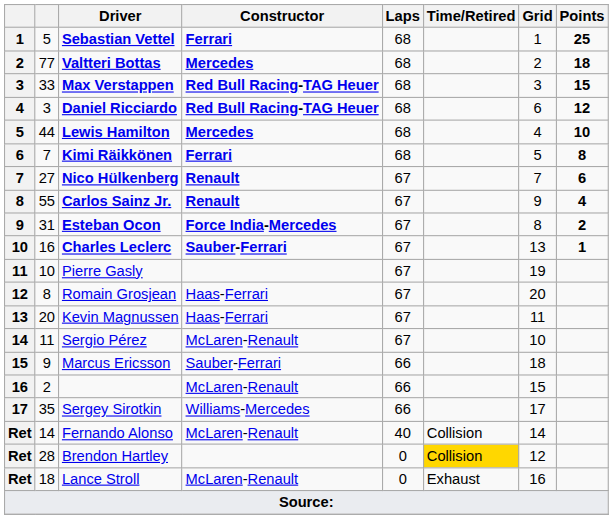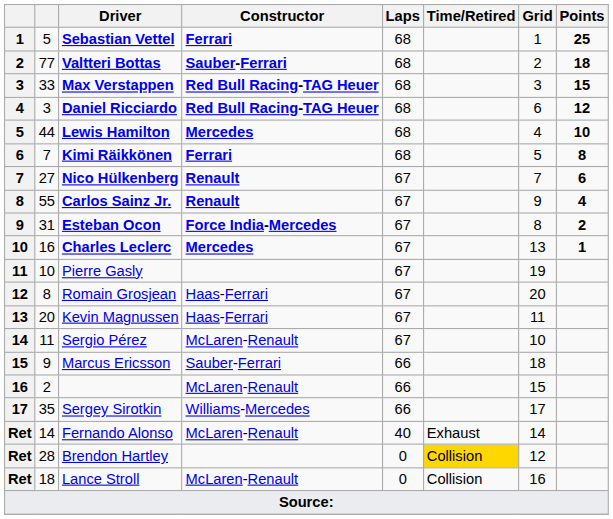Valtteri Bottas | Constructor: Mercedes -> Sauber-Ferrari
Charles Leclerc | Constructor: Sauber-Ferrari -> Mercedes
Fernando Alonso | Time/Retired: Collision -> Exhaust
Lance Stroll | Time/Retired: Exhaust -> Collision
